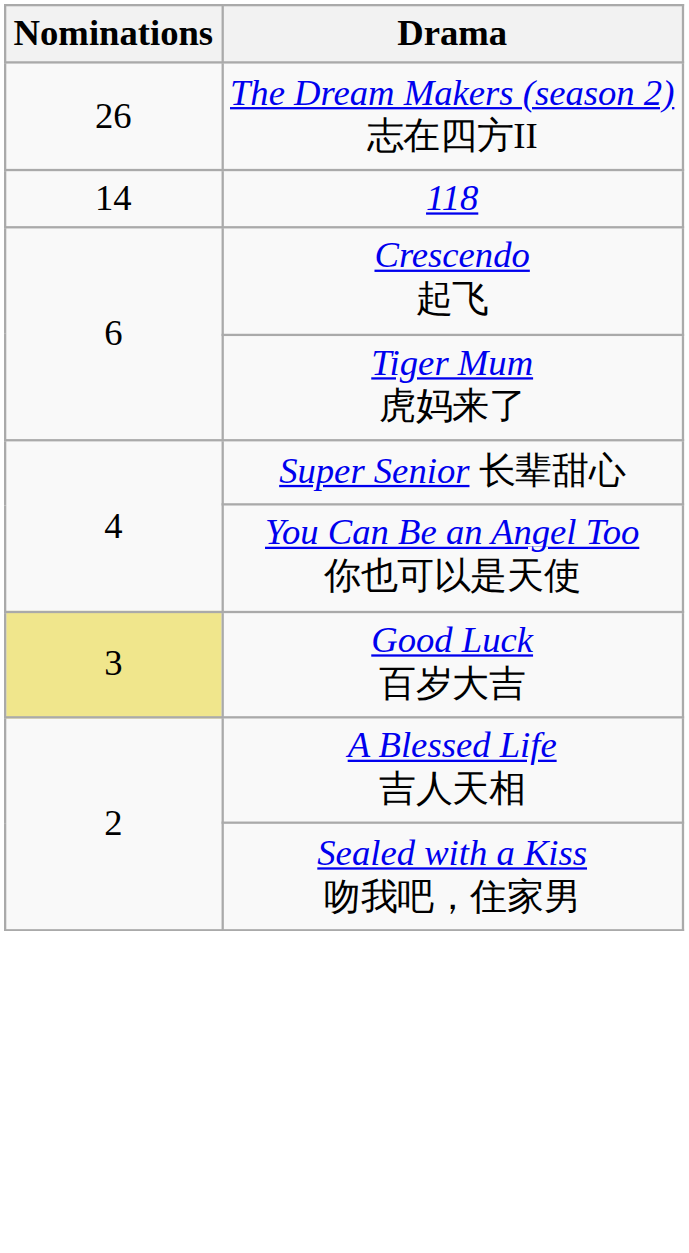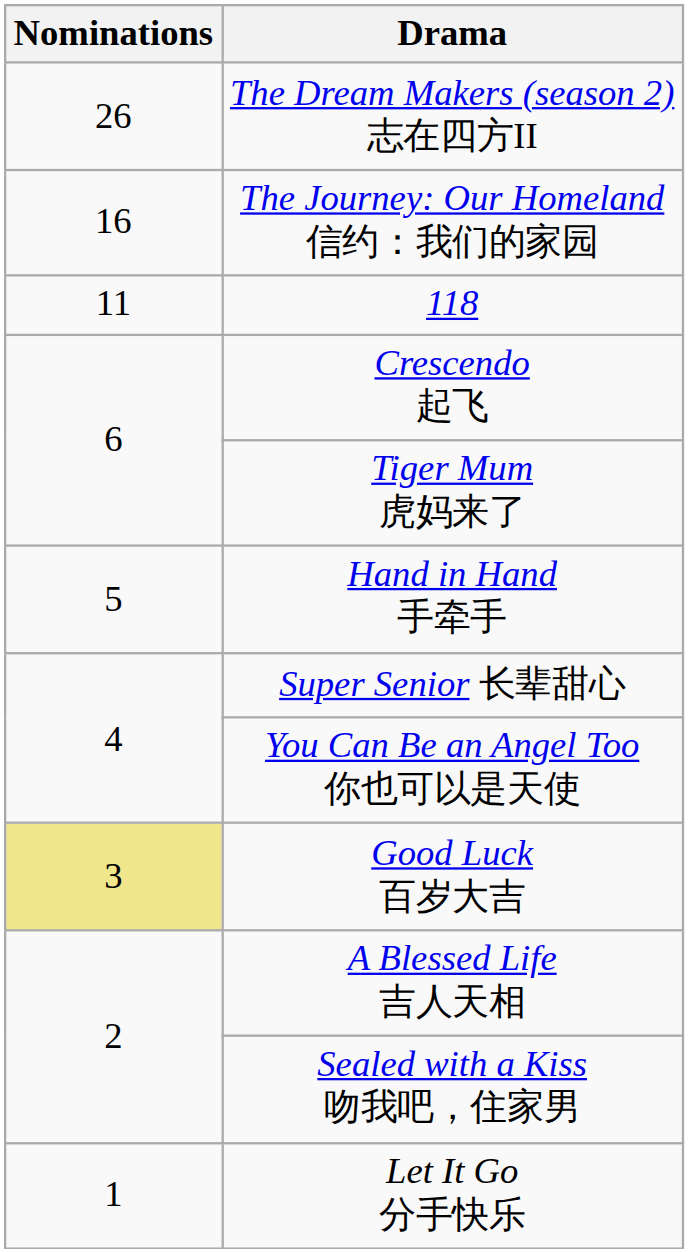+ row: 16 | The Journey: Our Homeland 信约：我们的家园
118 | Nominations: 14 -> 11
+ row: 5 | Hand in Hand 手牵手
+ row: 1 | Let It Go 分手快乐
